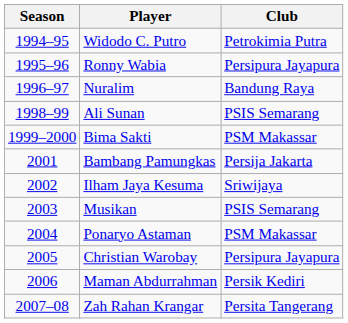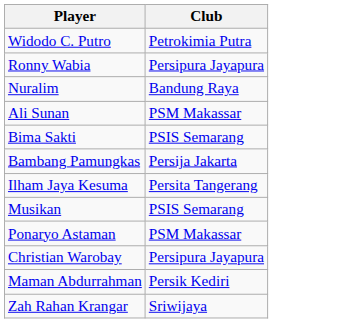- column: Season | 1994–95 | 1995–96 | 1996–97 | 1998–99 | 1999–2000 | 2001 | 2002 | 2003 | 2004 | 2005 | 2006 | 2007–08
Ali Sunan | Club: PSIS Semarang -> PSM Makassar
Bima Sakti | Club: PSM Makassar -> PSIS Semarang
Ilham Jaya Kesuma | Club: Sriwijaya -> Persita Tangerang
Zah Rahan Krangar | Club: Persita Tangerang -> Sriwijaya
